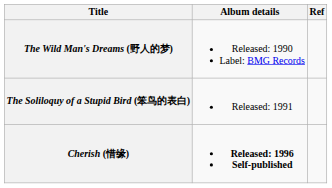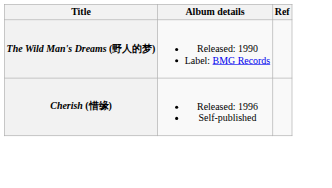- row: The Soliloquy of a Stupid Bird (笨鸟的表白) | Released: 1991
Cherish (惜缘) | Album details: bold -> normal
